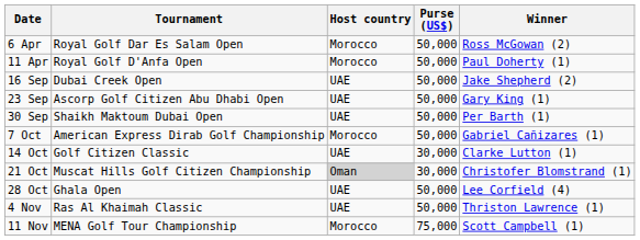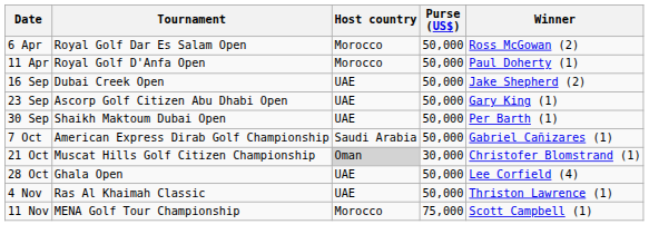7 Oct | Host country: Morocco -> Saudi Arabia
- row: 14 Oct | Golf Citizen Classic | UAE | 30,000 | Clarke Lutton (1)
